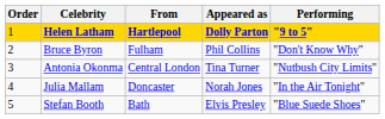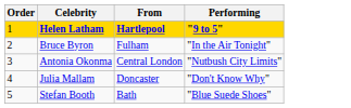- column: Appeared as | Dolly Parton | Phil Collins | Tina Turner | Norah Jones | Elvis Presley
Bruce Byron | Performing: "Don't Know Why" -> "In the Air Tonight"
Julia Mallam | Performing: "In the Air Tonight" -> "Don't Know Why"
